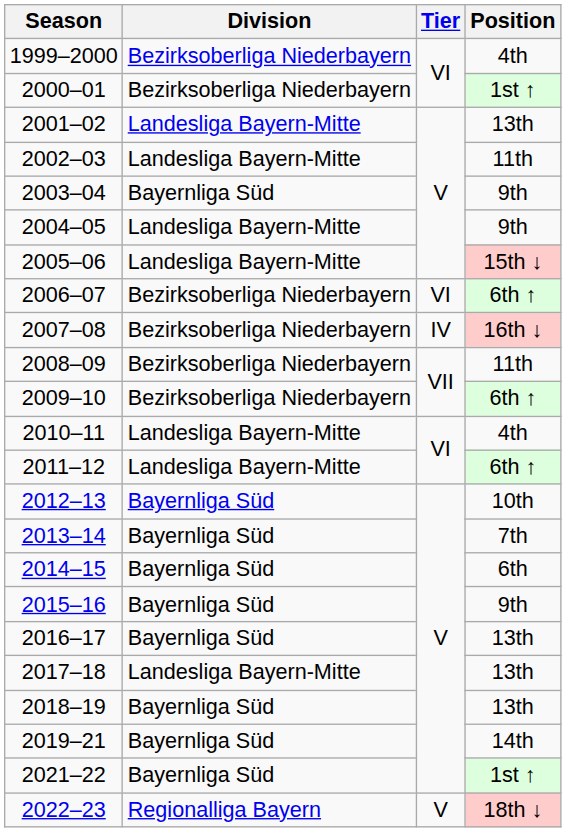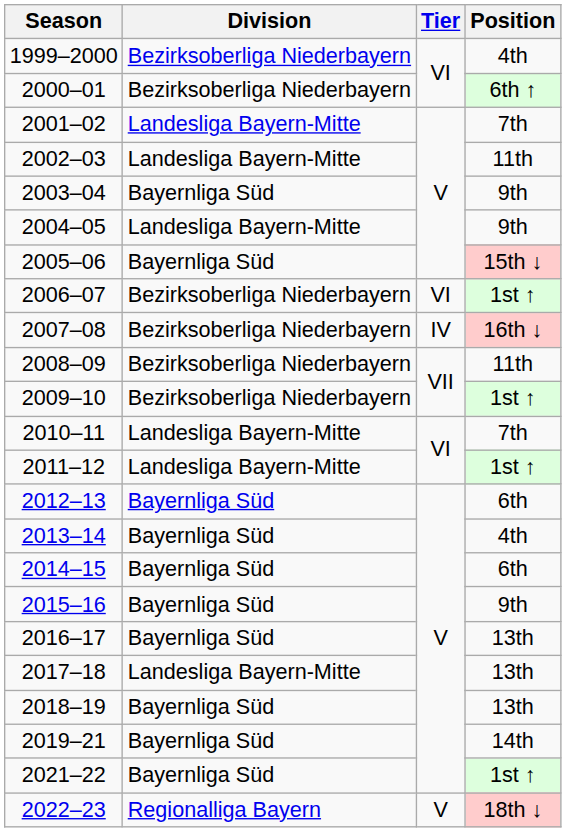2000–01 | Position: 1st ↑ -> 6th ↑
2001–02 | Position: 13th -> 7th
2005–06 | Division: Landesliga Bayern-Mitte -> Bayernliga Süd
2006–07 | Position: 6th ↑ -> 1st ↑
2009–10 | Position: 6th ↑ -> 1st ↑
2010–11 | Position: 4th -> 7th
2011–12 | Position: 6th ↑ -> 1st ↑
2012–13 | Position: 10th -> 6th
2013–14 | Position: 7th -> 4th
